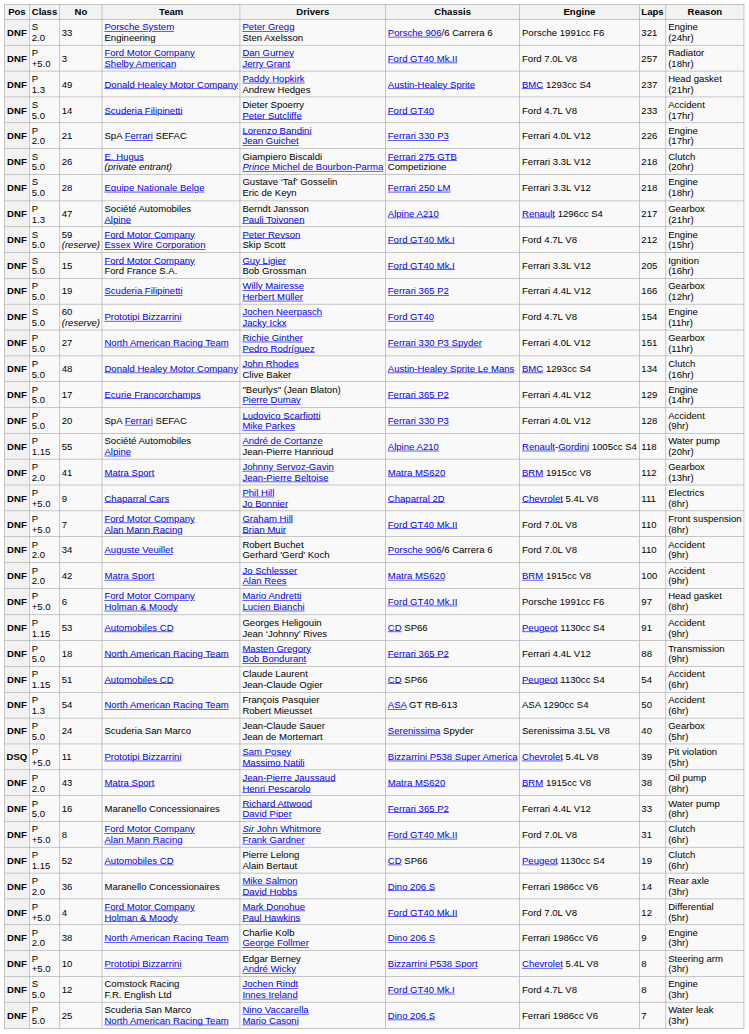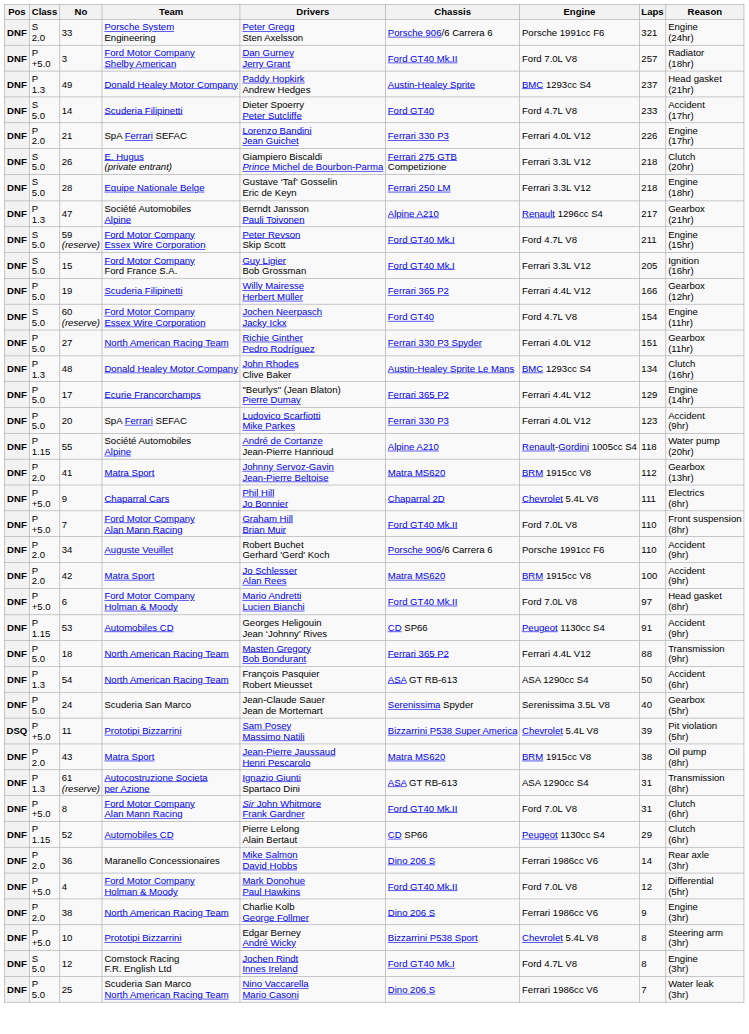59 (reserve) | Laps: 212 -> 211
60 (reserve) | Team: Prototipi Bizzarrini -> Ford Motor Company Essex Wire Corporation
48 | Class: P 5.0 -> P 1.3
20 | Laps: 128 -> 123
34 | Engine: Ford 7.0L V8 -> Porsche 1991cc F6
6 | Engine: Porsche 1991cc F6 -> Ford 7.0L V8
- row: DNF | P 1.15 | 51 | Automobiles CD | Claude Laurent Jean-Claude Ogier | CD SP66 | Peugeot 1130cc S4 | 54 | Accident (6hr)
- row: DNF | P 5.0 | 16 | Maranello Concessionaires | Richard Attwood David Piper | Ferrari 365 P2 | Ferrari 4.4L V12 | 33 | Water pump (8hr)
+ row: DNF | P 1.3 | 61 (reserve) | Autocostruzione Societa per Azione | Ignazio Giunti Spartaco Dini | ASA GT RB-613 | ASA 1290cc S4 | 31 | Transmission (8hr)
52 | Laps: 19 -> 29
